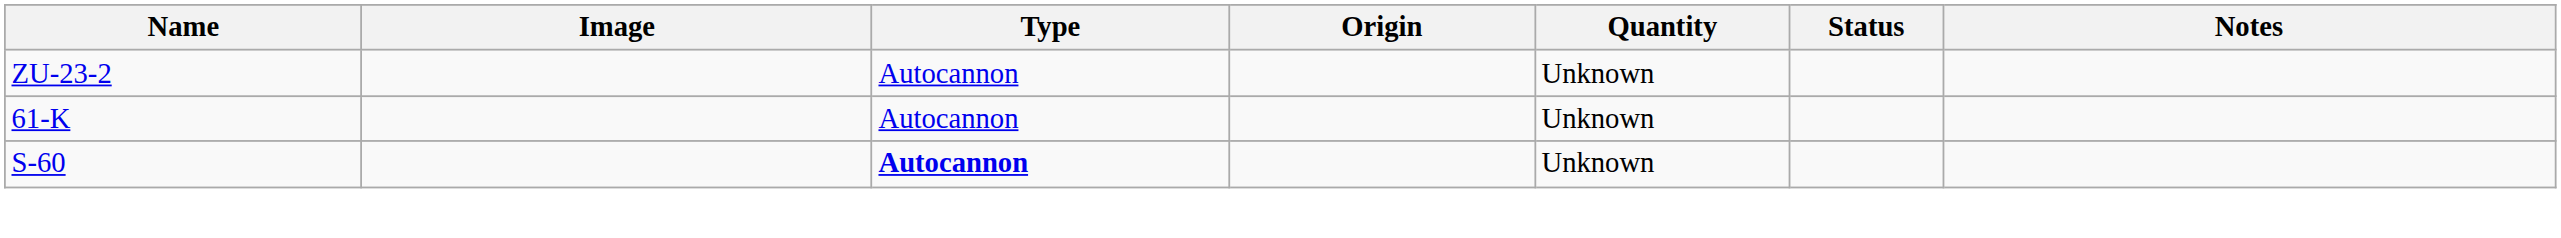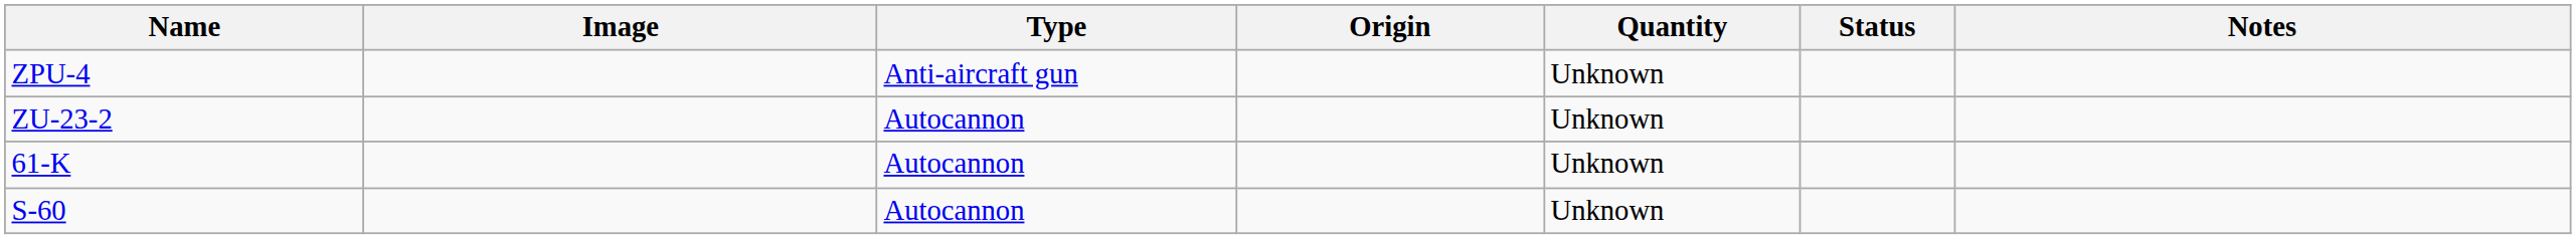+ row: ZPU-4 | Anti-aircraft gun | Unknown
S-60 | Type: bold -> normal
